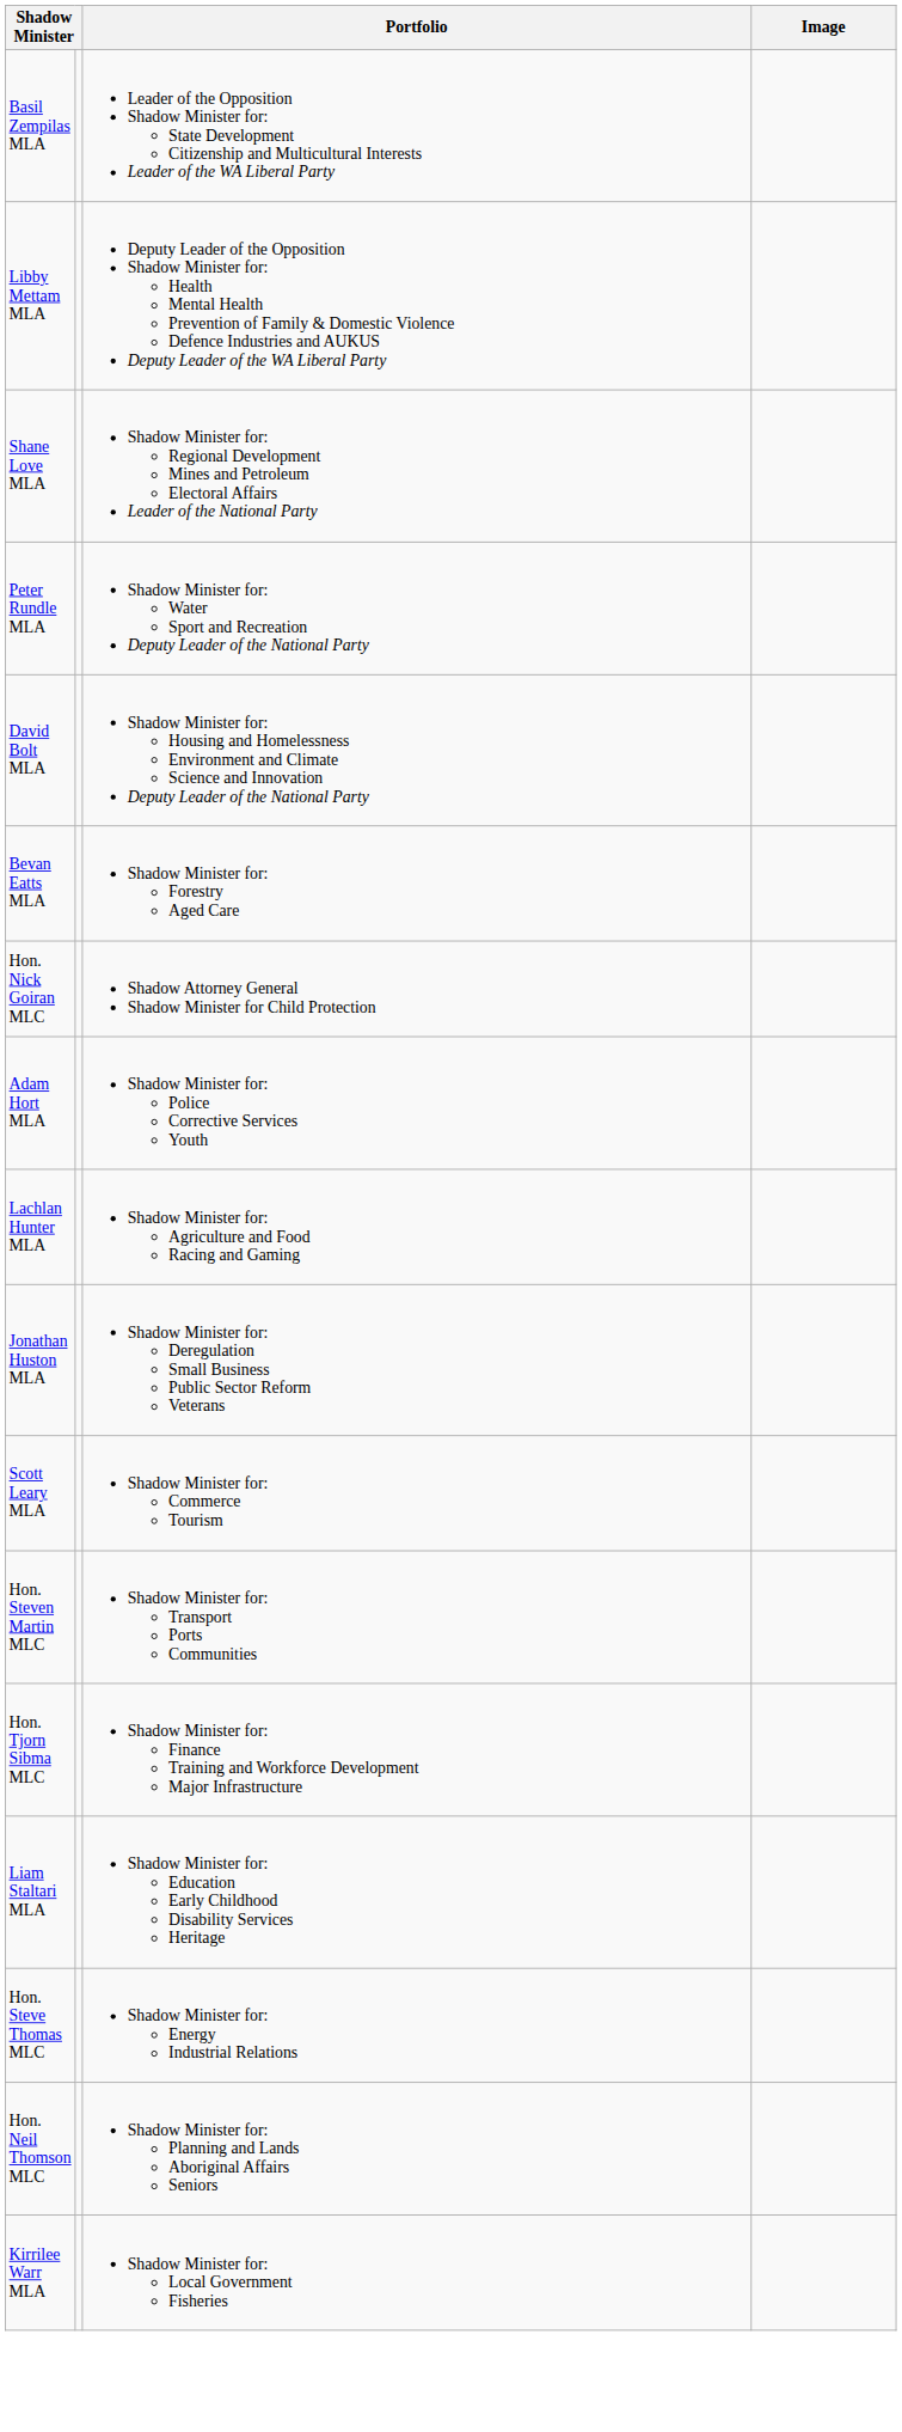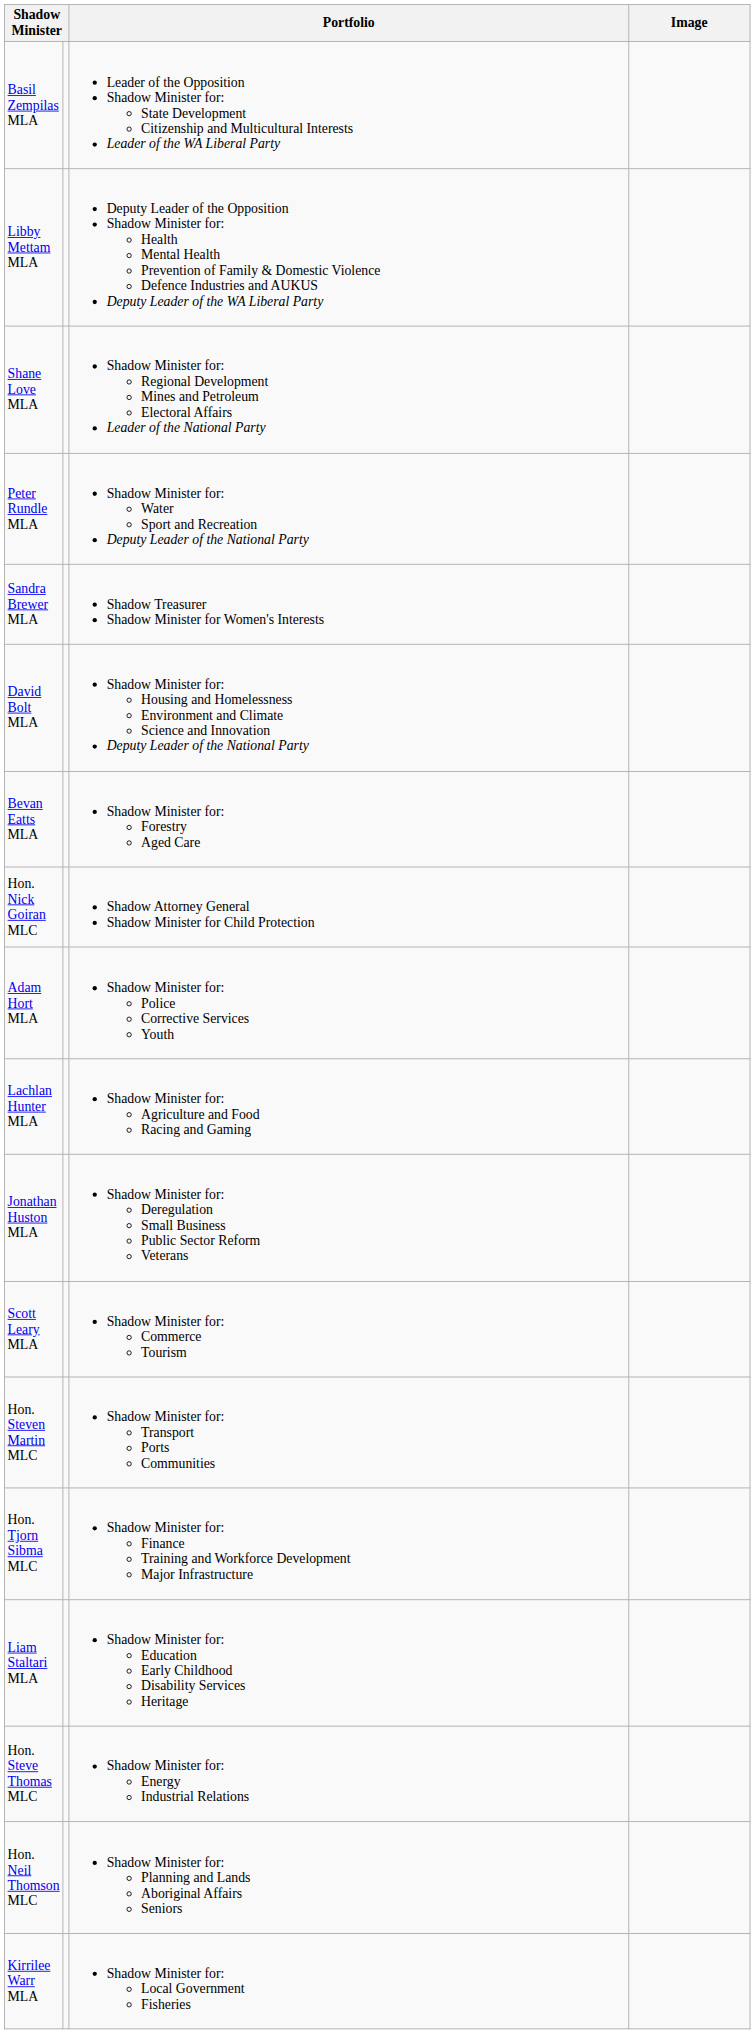+ row: Sandra Brewer MLA | Shadow Treasurer Shadow Minister for Women's Interests
